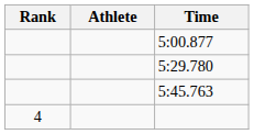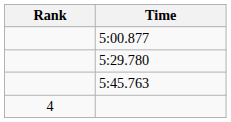- column: Athlete
